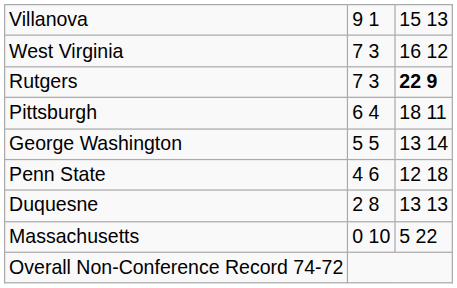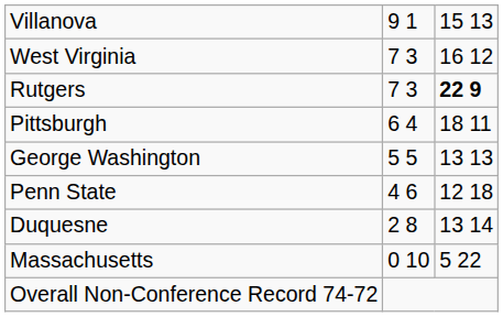George Washington | column 3: 13 14 -> 13 13
Duquesne | column 3: 13 13 -> 13 14
